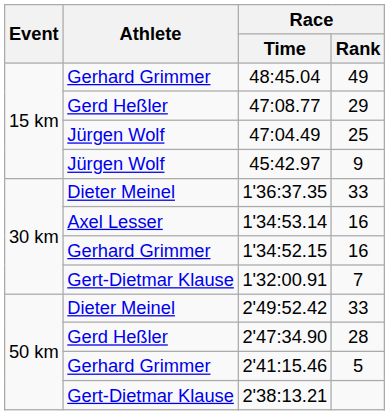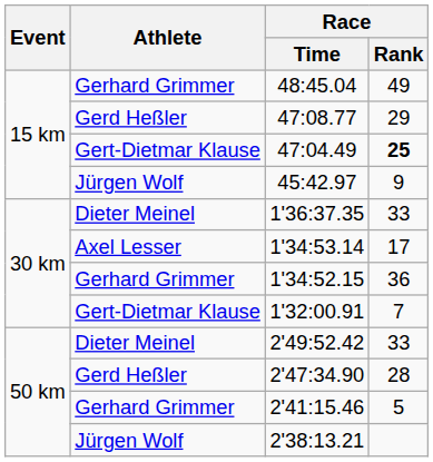47:04.49 | Athlete: Jürgen Wolf -> Gert-Dietmar Klause
47:04.49 | Race / Rank: normal -> bold
1'34:53.14 | Race / Rank: 16 -> 17
1'34:52.15 | Race / Rank: 16 -> 36
2'38:13.21 | Athlete: Gert-Dietmar Klause -> Jürgen Wolf
